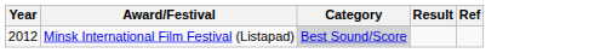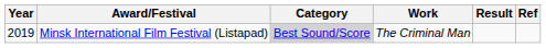+ column: Work | The Criminal Man
Minsk International Film Festival (Listapad) | Year: 2012 -> 2019
